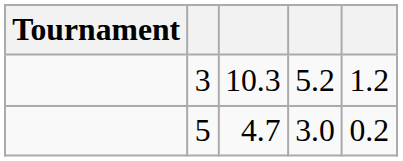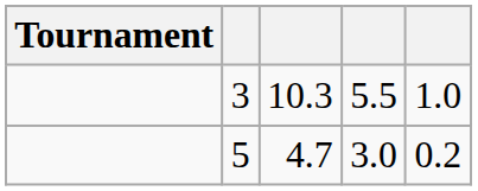3 | column 4: 5.2 -> 5.5
3 | column 5: 1.2 -> 1.0
